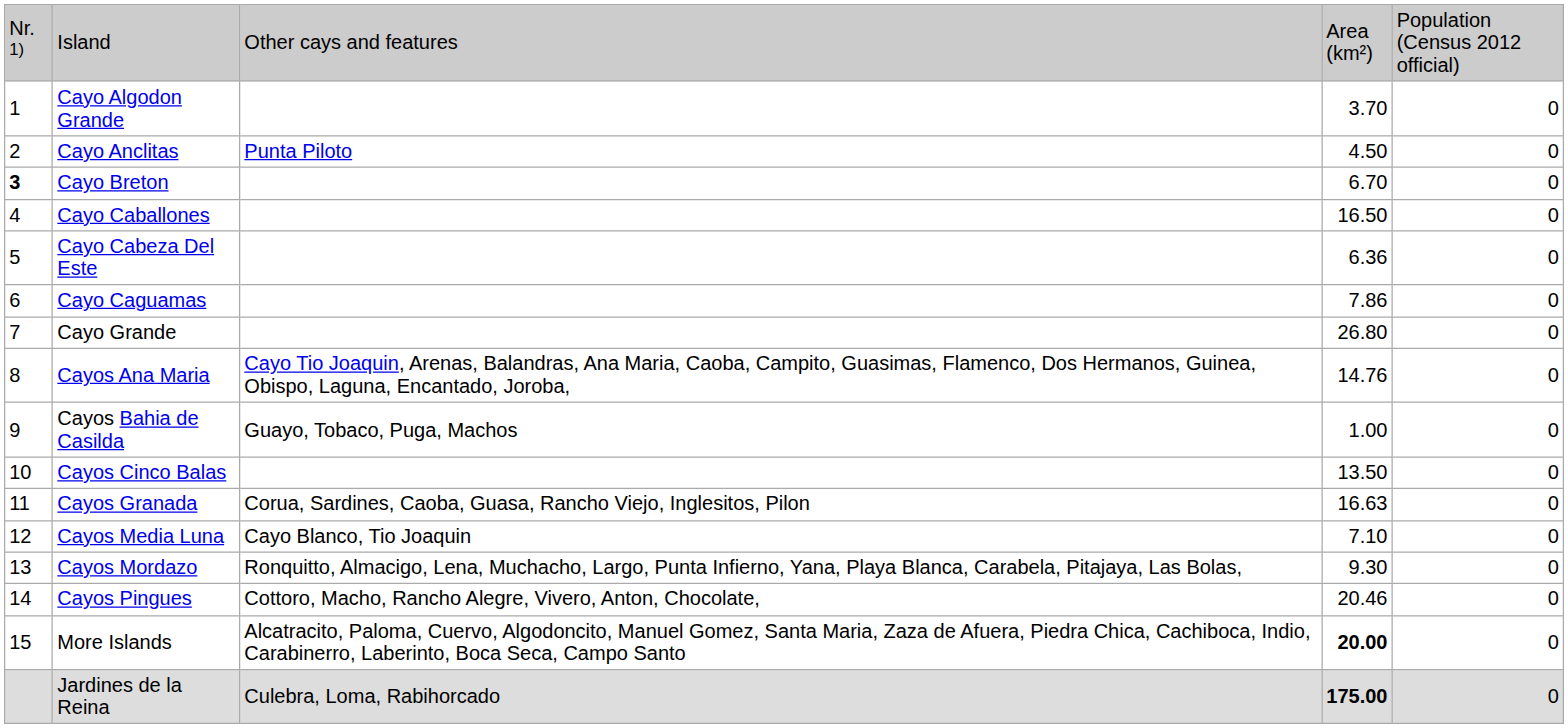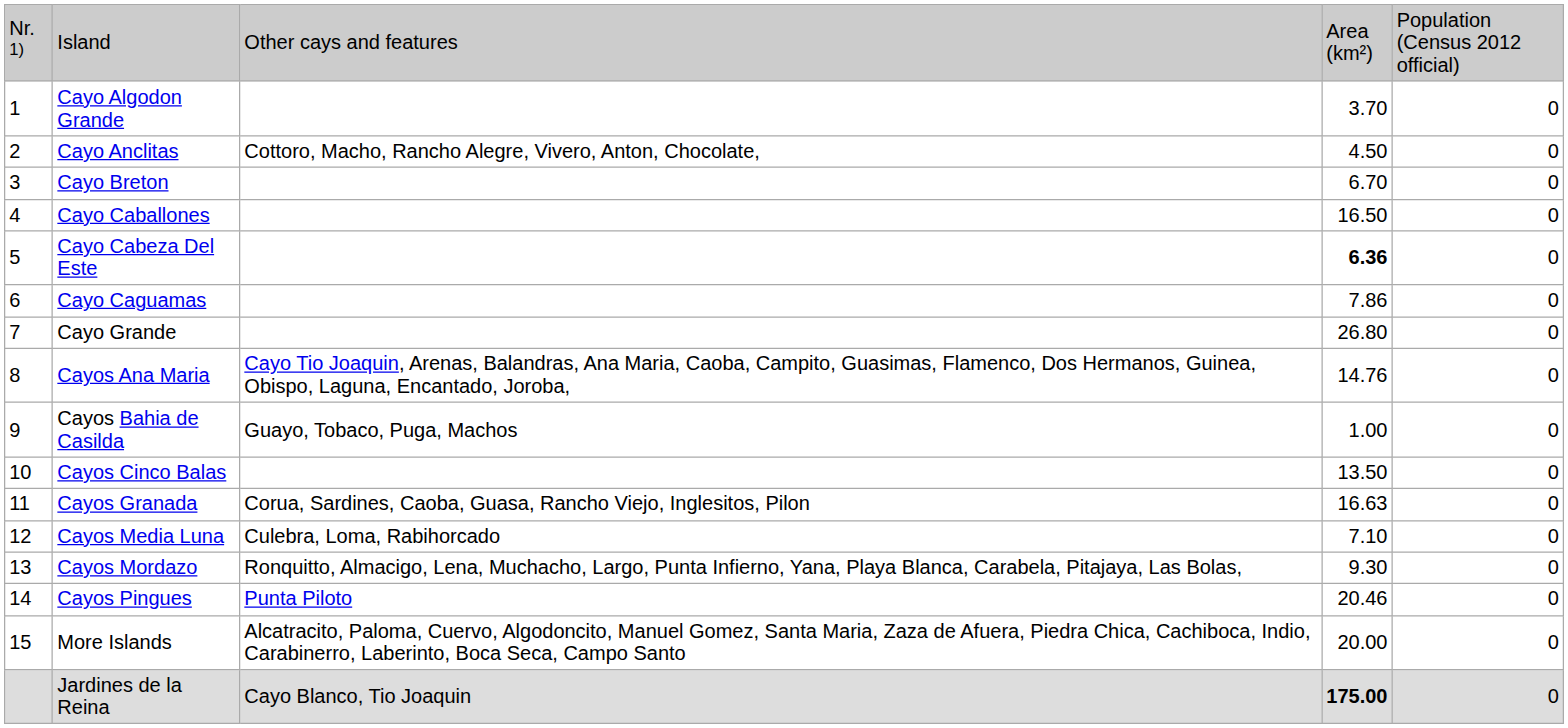Cayo Anclitas | column 3: Punta Piloto -> Cottoro, Macho, Rancho Alegre, Vivero, Anton, Chocolate,
Cayo Breton | column 1: bold -> normal
Cayo Cabeza Del Este | column 4: normal -> bold
Cayos Media Luna | column 3: Cayo Blanco, Tio Joaquin -> Culebra, Loma, Rabihorcado
Cayos Pingues | column 3: Cottoro, Macho, Rancho Alegre, Vivero, Anton, Chocolate, -> Punta Piloto
More Islands | column 4: bold -> normal
Jardines de la Reina | column 3: Culebra, Loma, Rabihorcado -> Cayo Blanco, Tio Joaquin
